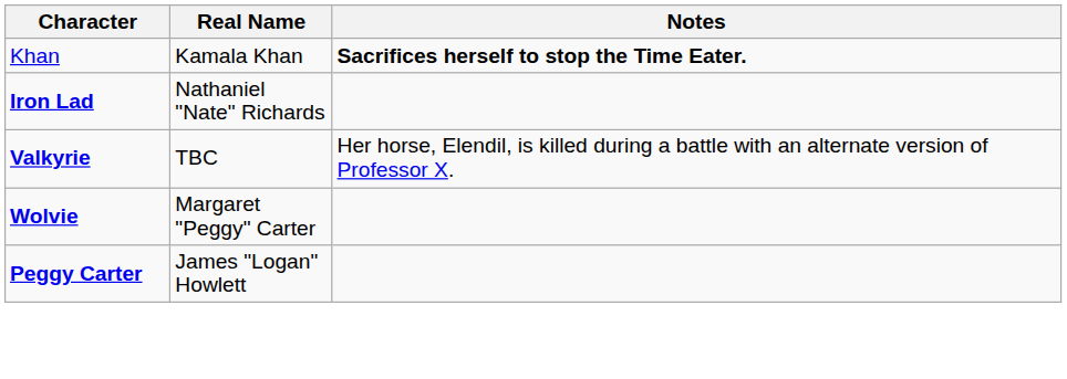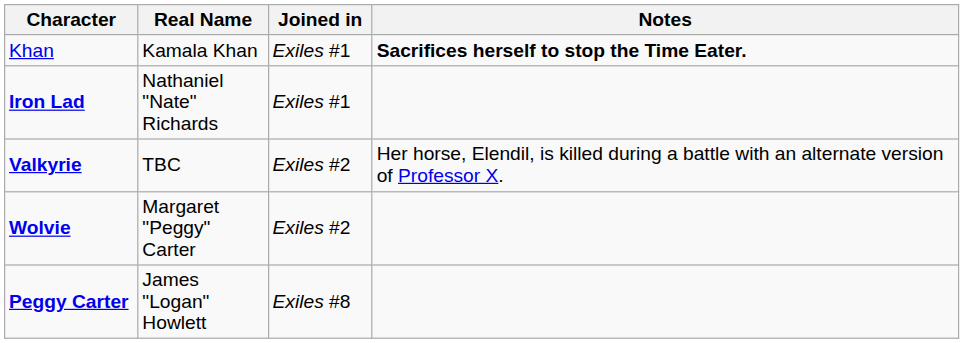+ column: Joined in | Exiles #1 | Exiles #1 | Exiles #2 | Exiles #2 | Exiles #8
